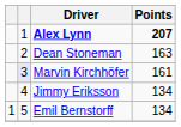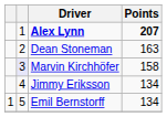Marvin Kirchhöfer | Points: 161 -> 158
